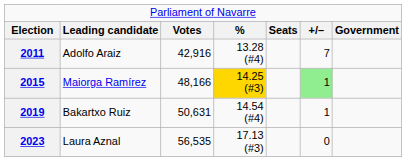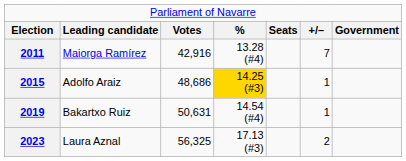2011 | column 2: Adolfo Araiz -> Maiorga Ramírez
2015 | column 2: Maiorga Ramírez -> Adolfo Araiz
2015 | column 3: 48,166 -> 48,686
2015 | column 6: lightgreen background -> no background
2023 | column 3: 56,535 -> 56,325
2023 | column 6: 0 -> 2
